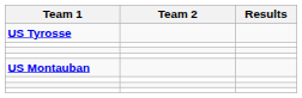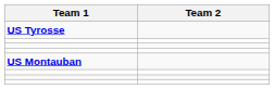- column: Results
